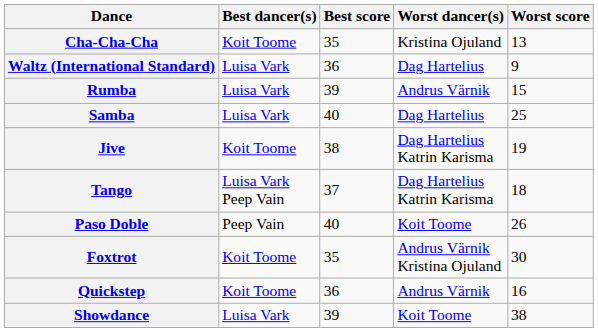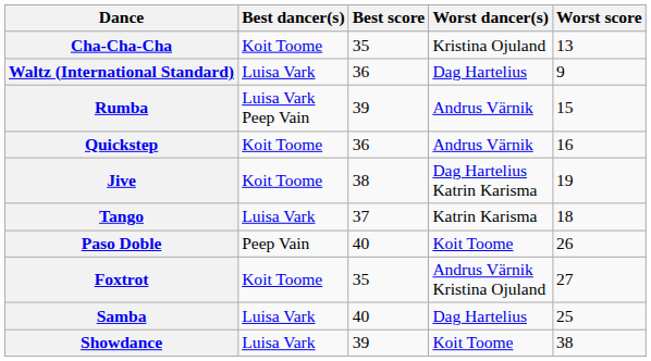Rumba | Best dancer(s): Luisa Vark -> Luisa Vark Peep Vain
rows swapped: Quickstep <-> Samba
Tango | Best dancer(s): Luisa Vark Peep Vain -> Luisa Vark
Tango | Worst dancer(s): Dag Hartelius Katrin Karisma -> Katrin Karisma
Foxtrot | Worst score: 30 -> 27
